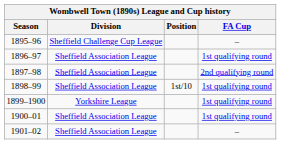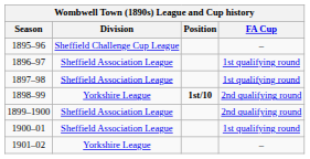1897–98 | FA Cup: 2nd qualifying round -> 1st qualifying round
1898–99 | Division: Sheffield Association League -> Yorkshire League
1898–99 | Position: normal -> bold
1898–99 | FA Cup: 1st qualifying round -> 2nd qualifying round
1899–1900 | Division: Yorkshire League -> Sheffield Association League
1899–1900 | FA Cup: 1st qualifying round -> 2nd qualifying round
1901–02 | Division: Sheffield Association League -> Yorkshire League
